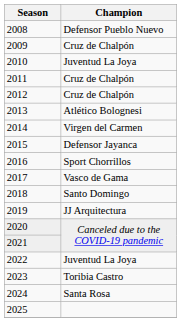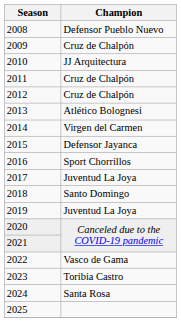2010 | Champion: Juventud La Joya -> JJ Arquitectura
2017 | Champion: Vasco de Gama -> Juventud La Joya
2019 | Champion: JJ Arquitectura -> Juventud La Joya
2022 | Champion: Juventud La Joya -> Vasco de Gama
